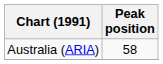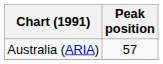Australia (ARIA) | Peak position: 58 -> 57
